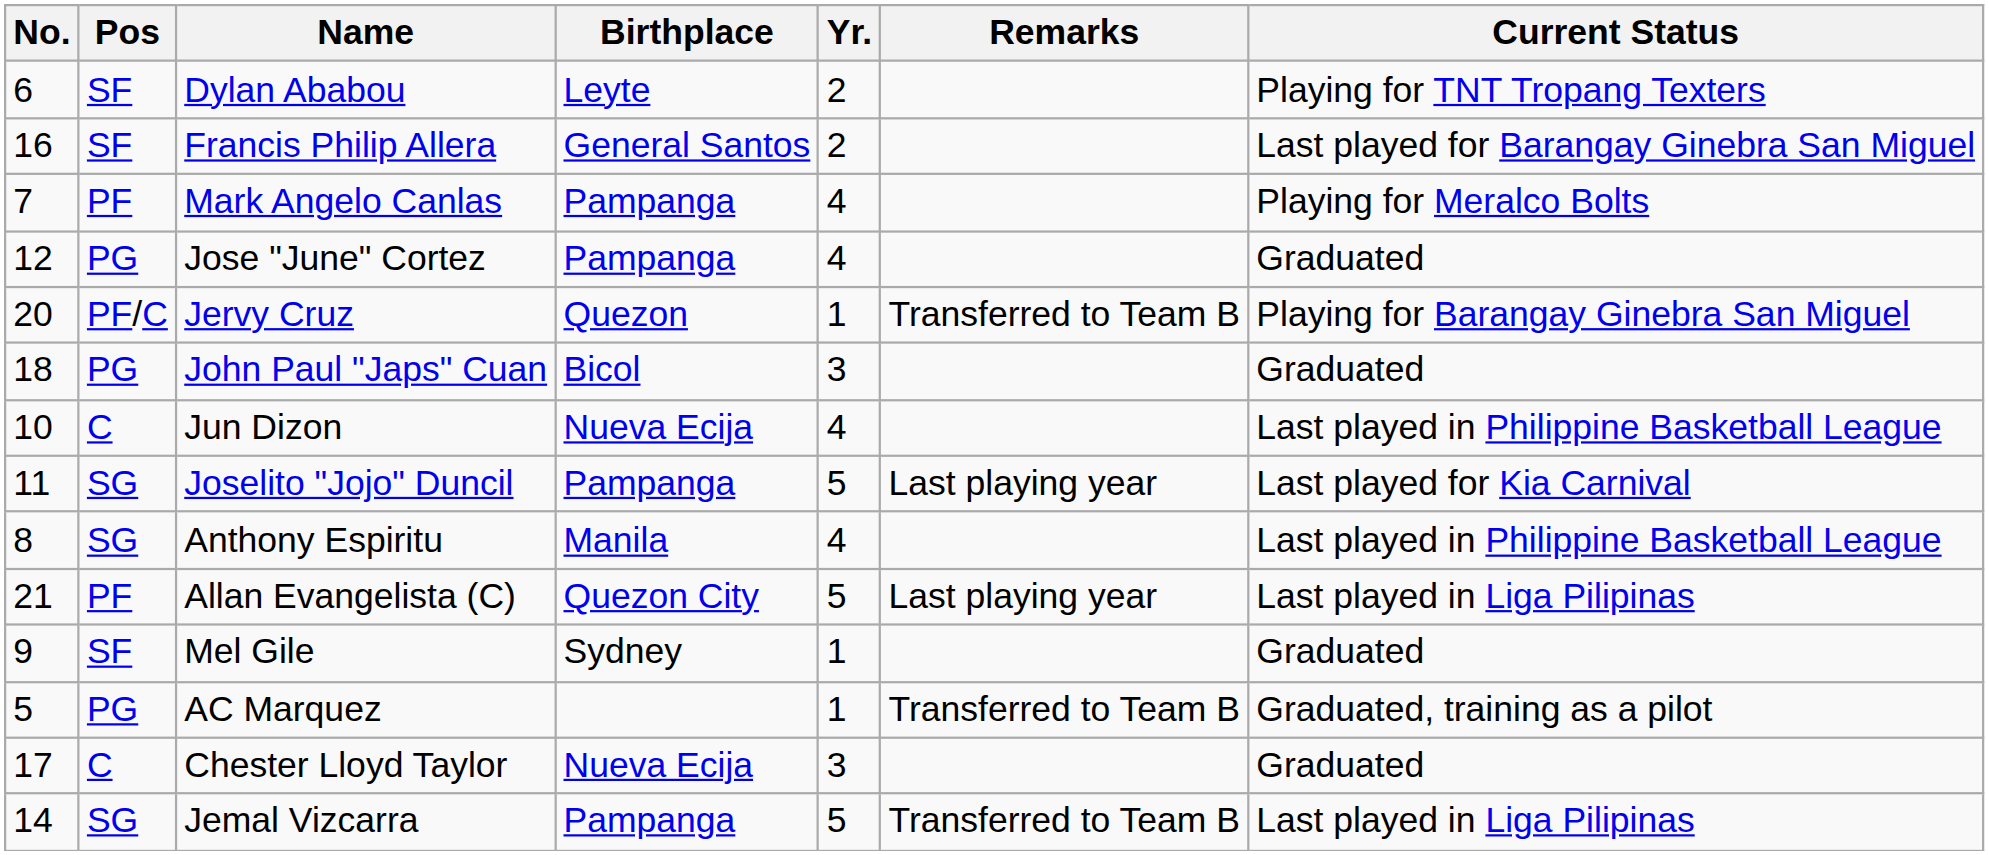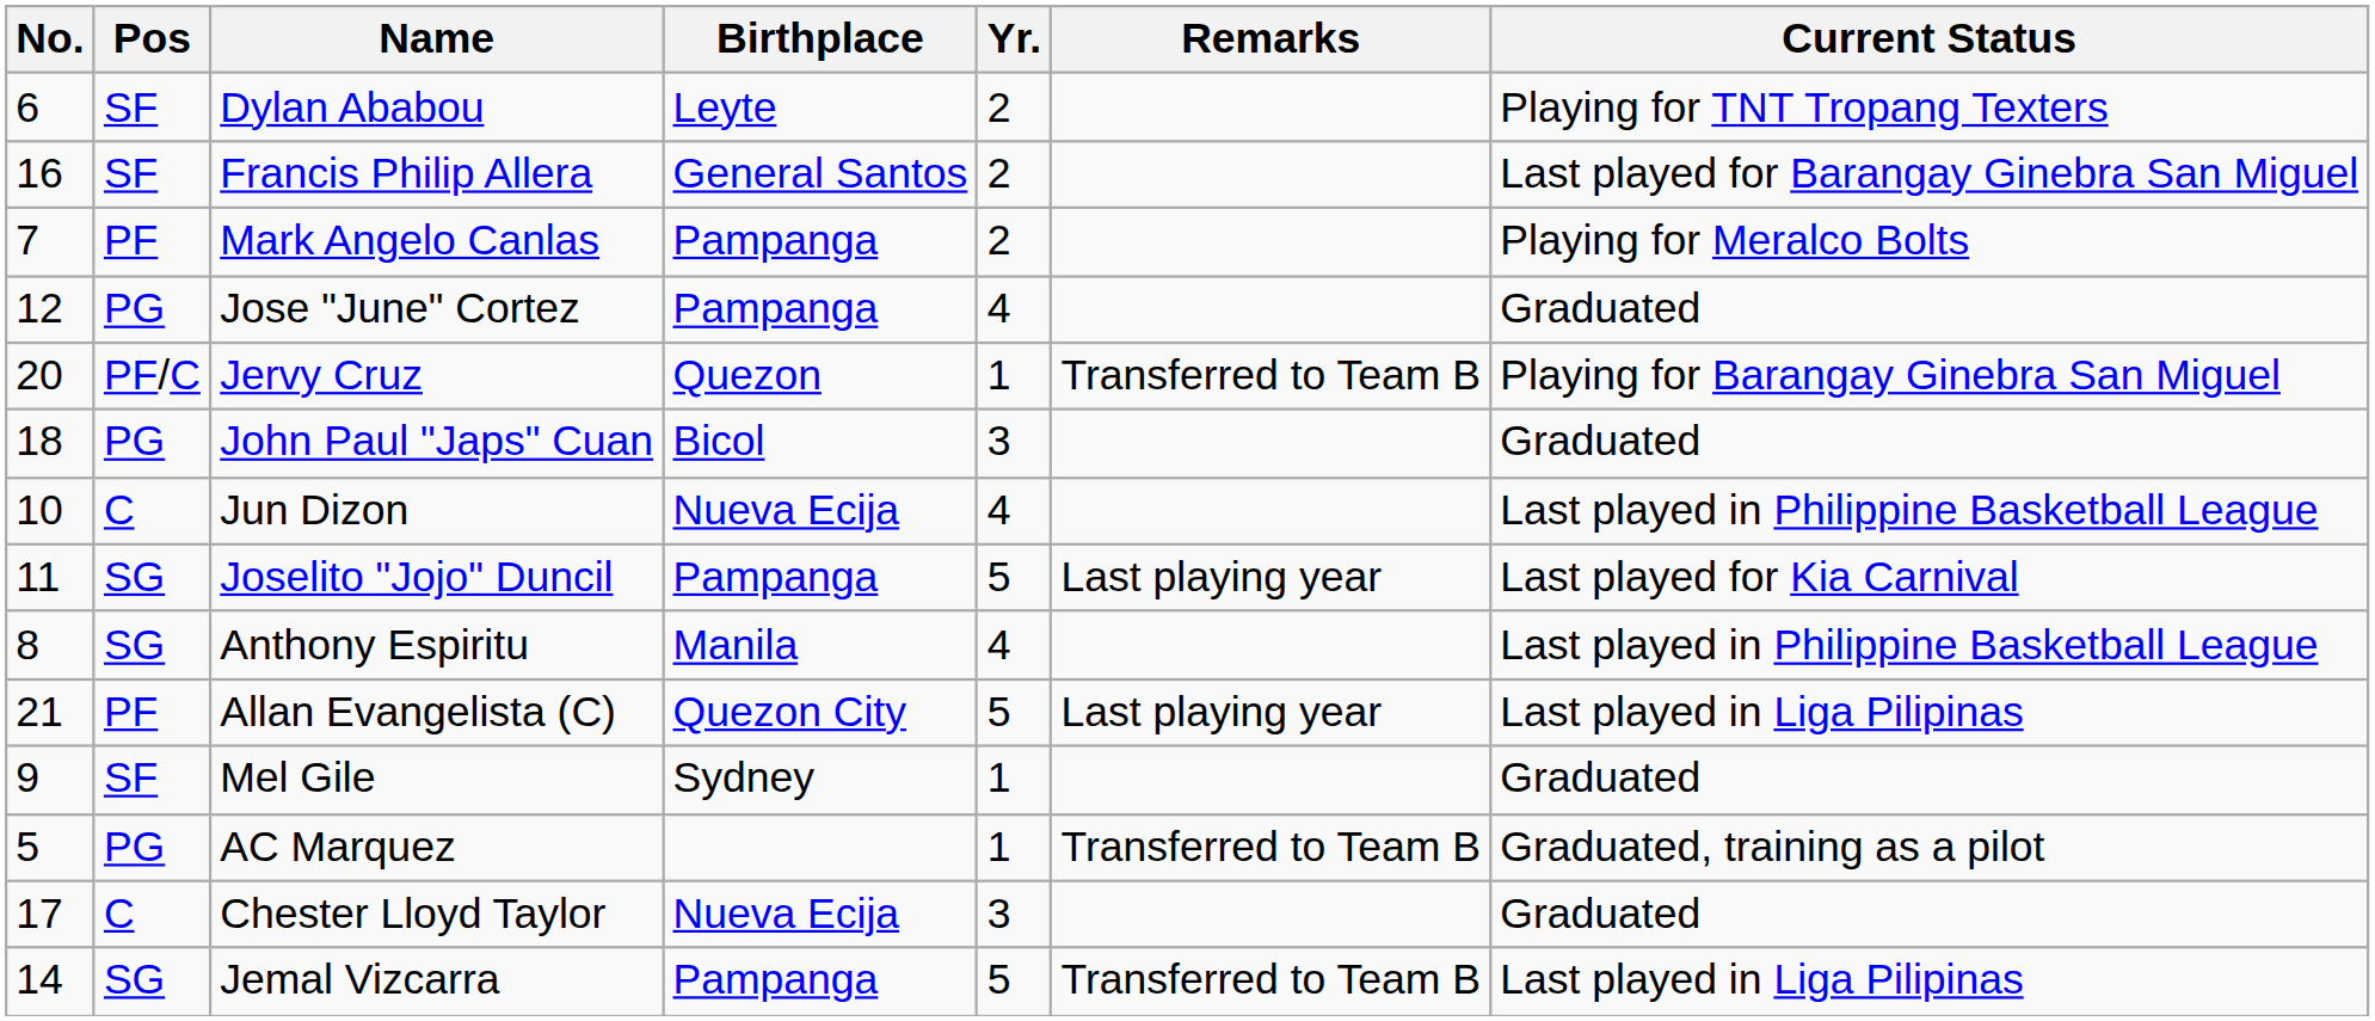Mark Angelo Canlas | Yr.: 4 -> 2
